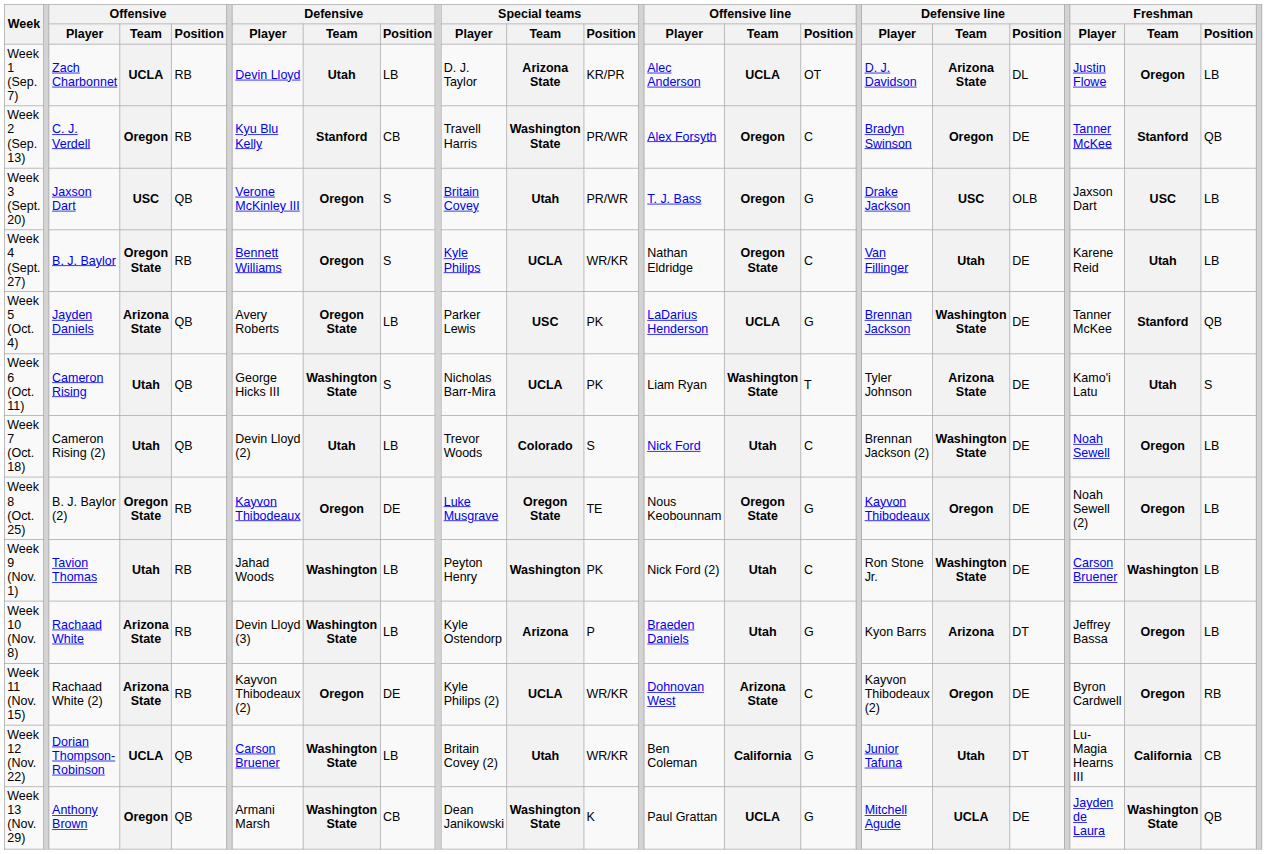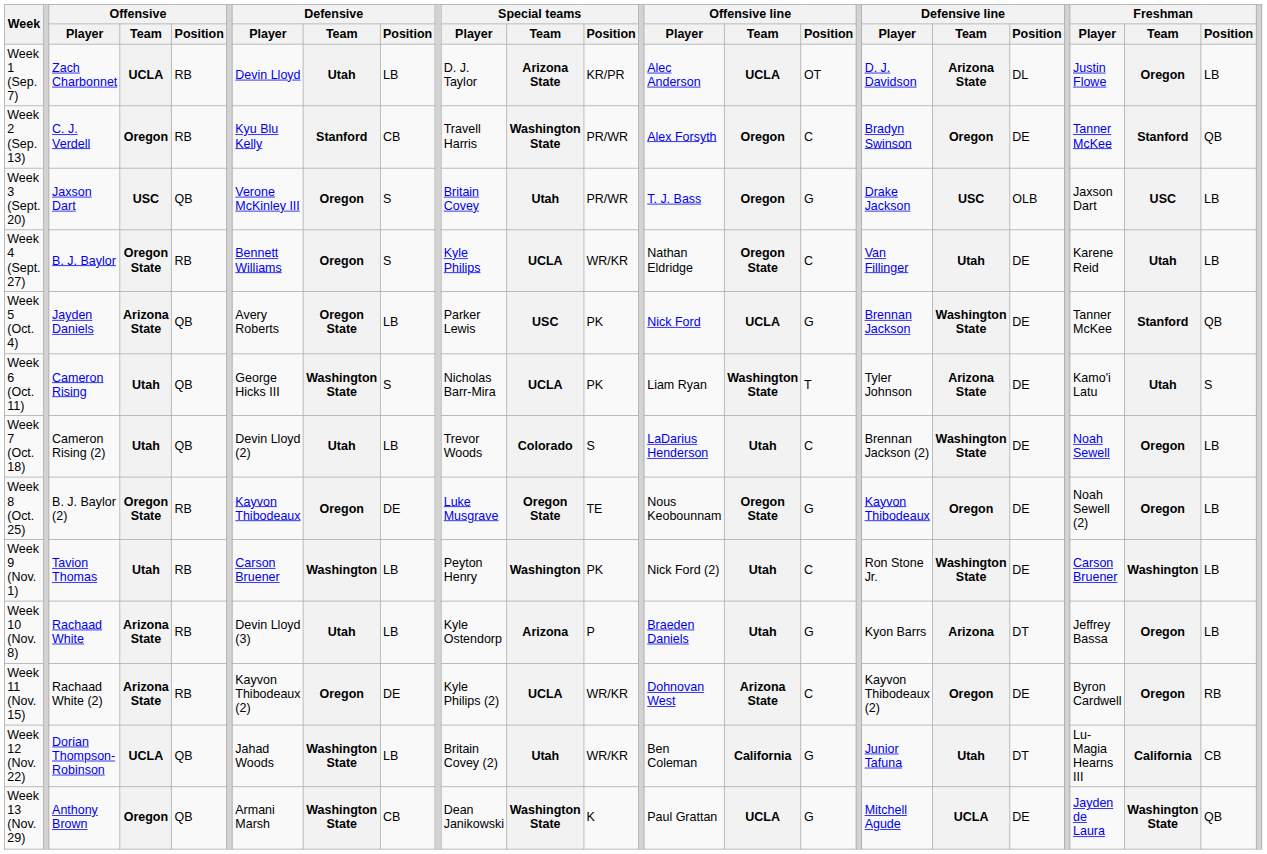Week 5 (Oct. 4) | Offensive line / Player: LaDarius Henderson -> Nick Ford
Week 7 (Oct. 18) | Offensive line / Player: Nick Ford -> LaDarius Henderson
Week 9 (Nov. 1) | Defensive / Player: Jahad Woods -> Carson Bruener
Week 10 (Nov. 8) | Defensive / Team: Washington State -> Utah
Week 12 (Nov. 22) | Defensive / Player: Carson Bruener -> Jahad Woods
